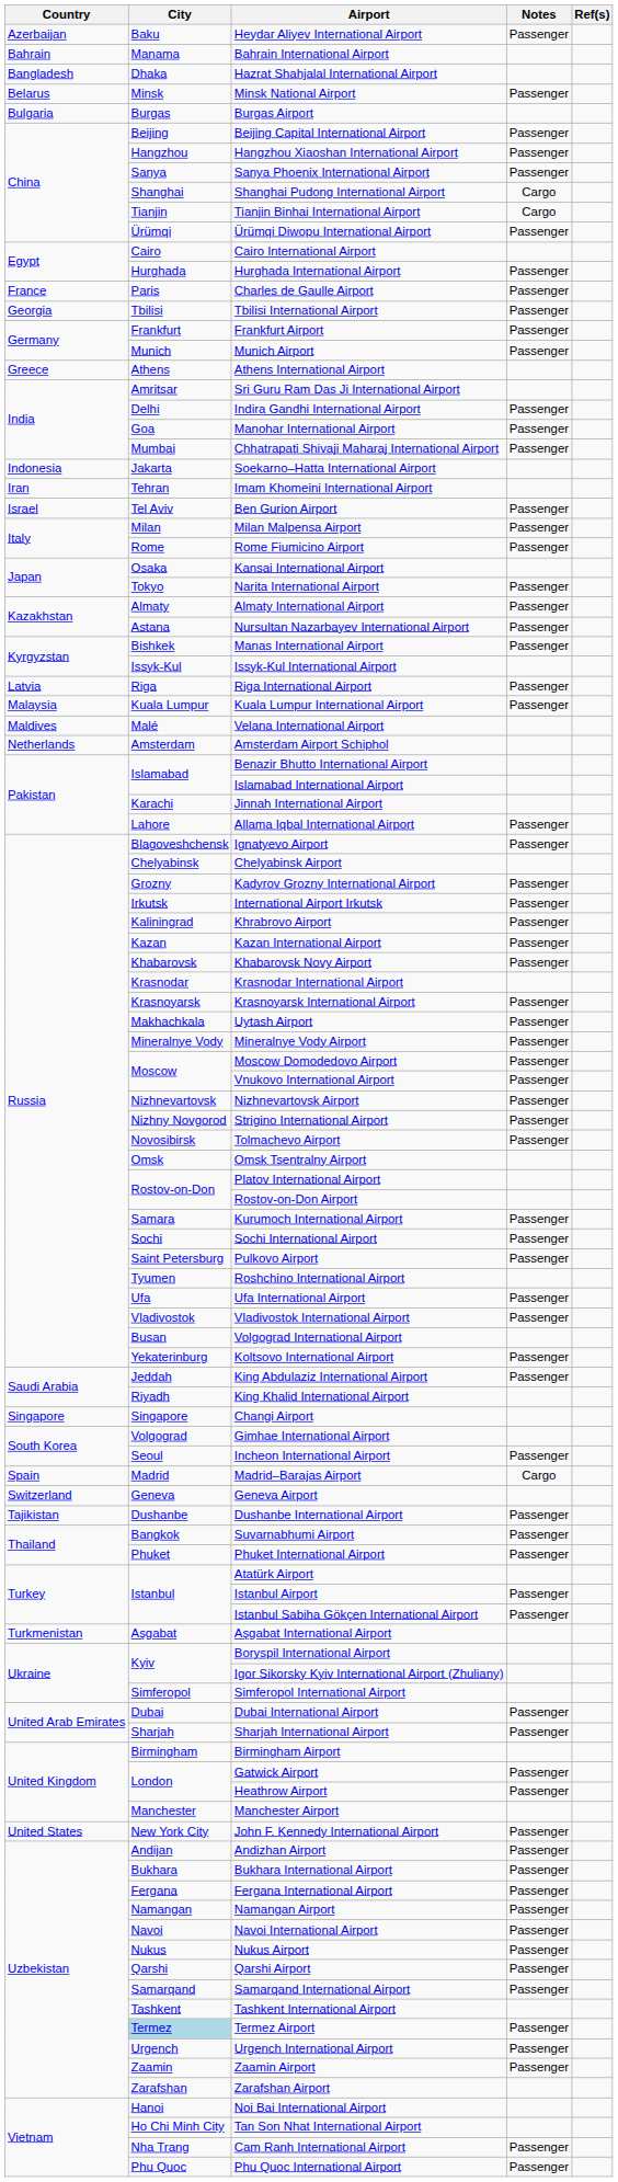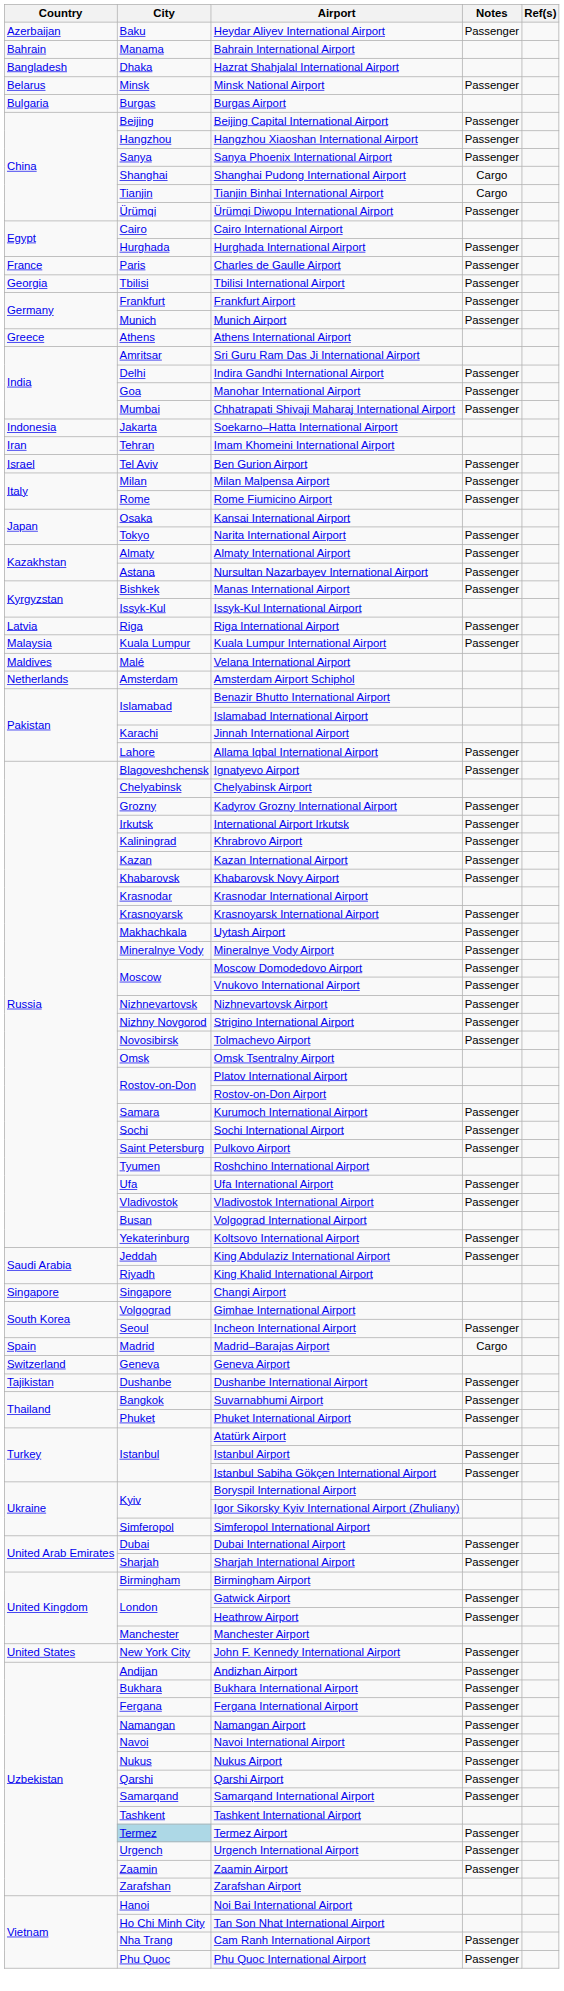- row: Turkmenistan | Aşgabat | Aşgabat International Airport
